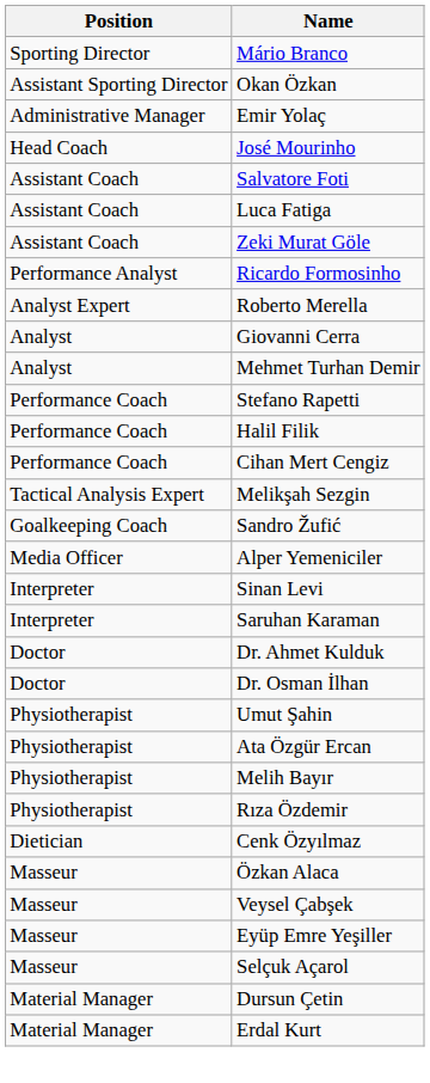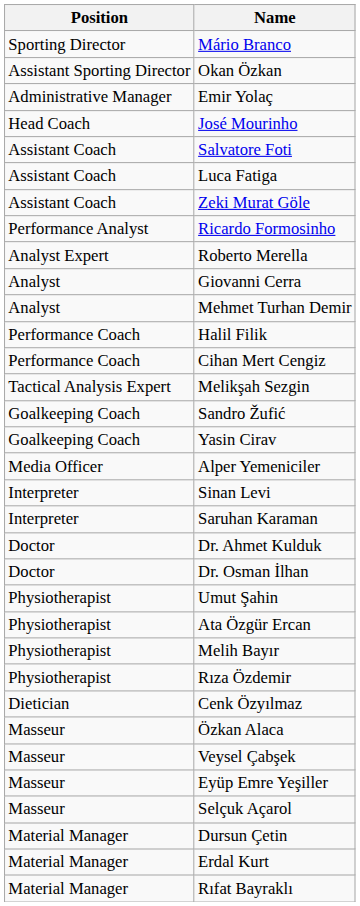- row: Performance Coach | Stefano Rapetti
+ row: Goalkeeping Coach | Yasin Cirav
+ row: Material Manager | Rıfat Bayraklı
